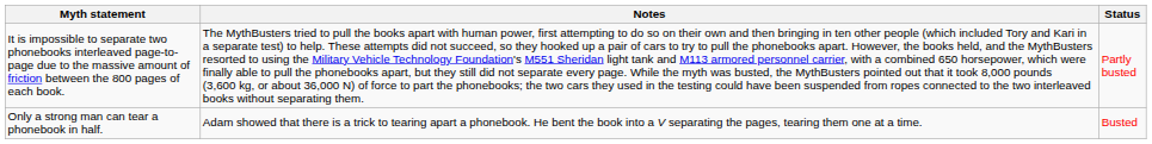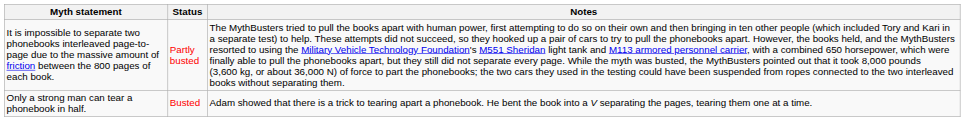columns swapped: Status <-> Notes
